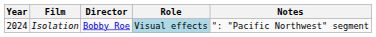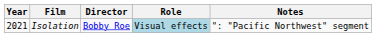Isolation | Year: 2024 -> 2021
